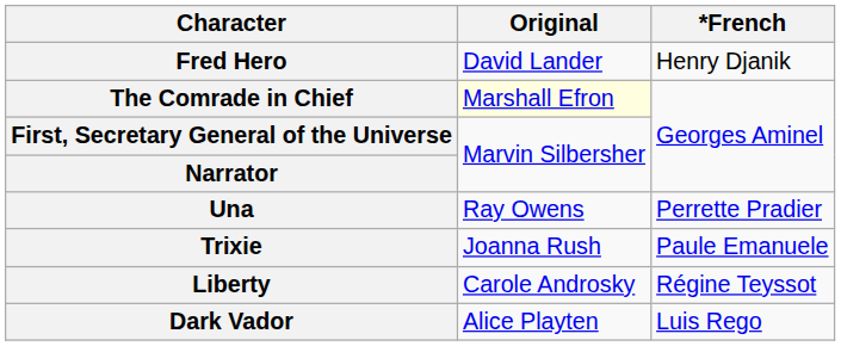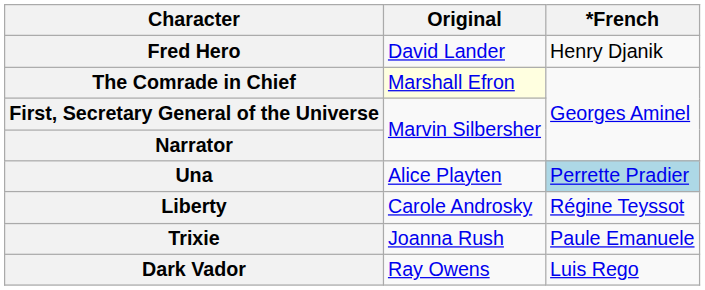Una | Original: Ray Owens -> Alice Playten
Una | *French: no background -> lightblue background
rows swapped: Liberty <-> Trixie
Dark Vador | Original: Alice Playten -> Ray Owens
